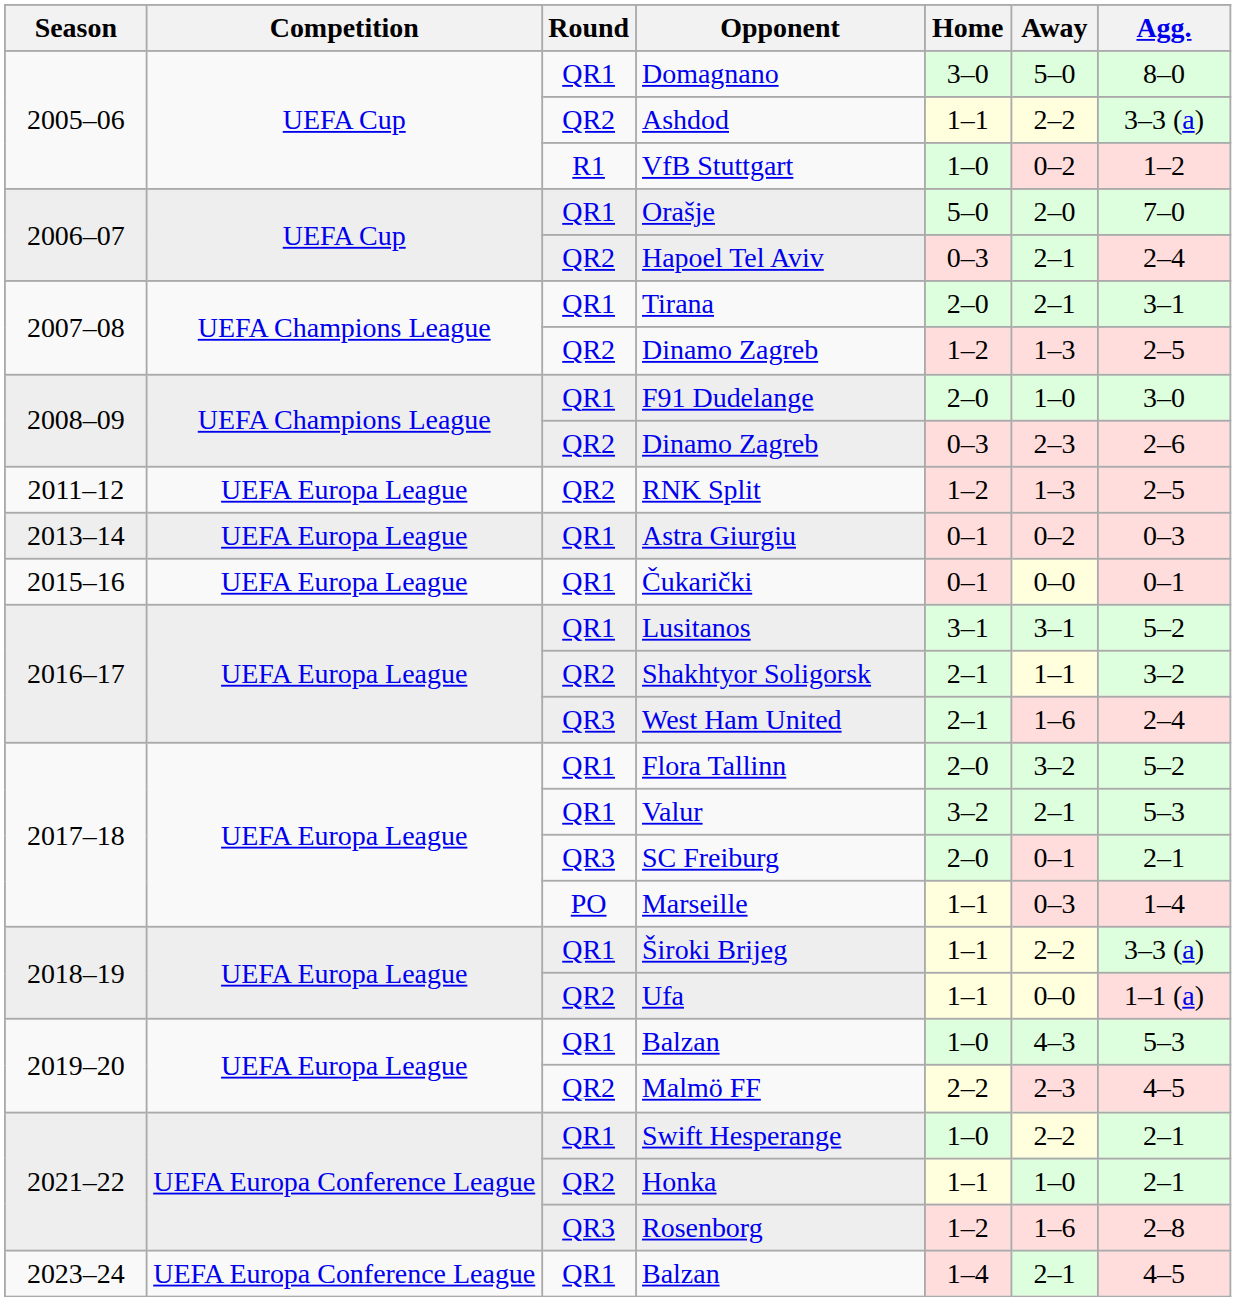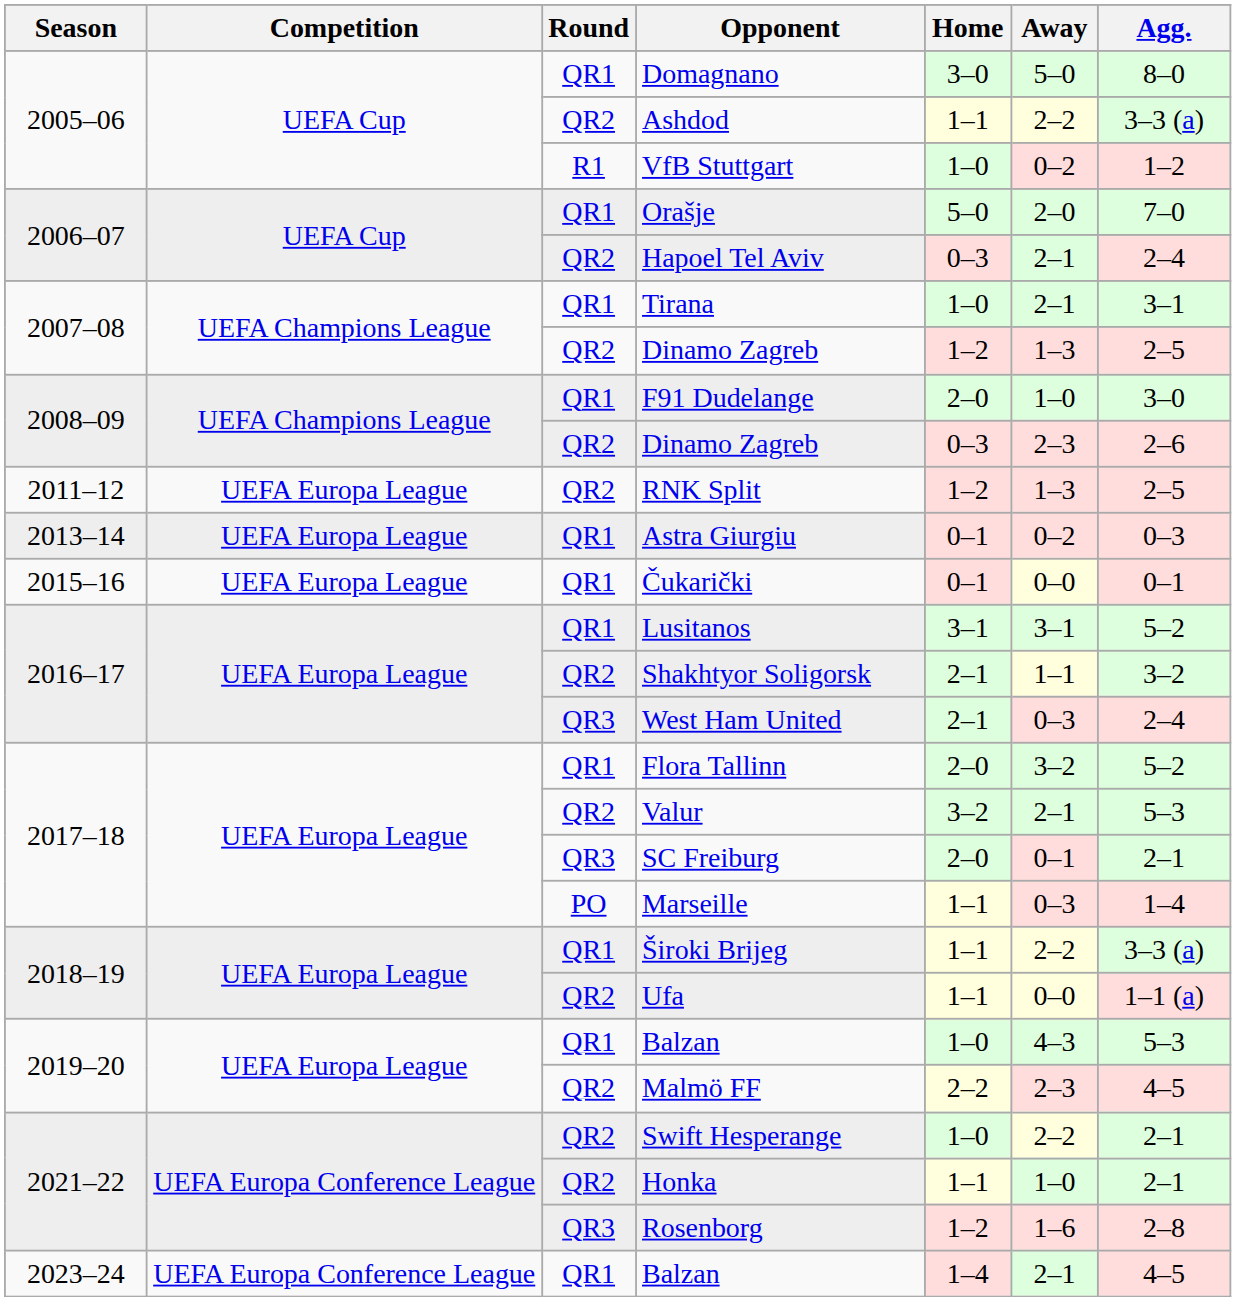Tirana | Home: 2–0 -> 1–0
West Ham United | Away: 1–6 -> 0–3
Valur | Round: QR1 -> QR2
Swift Hesperange | Round: QR1 -> QR2
